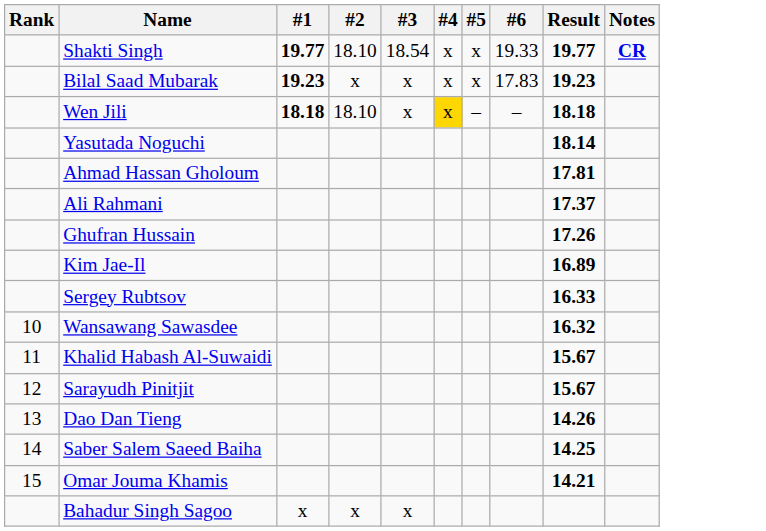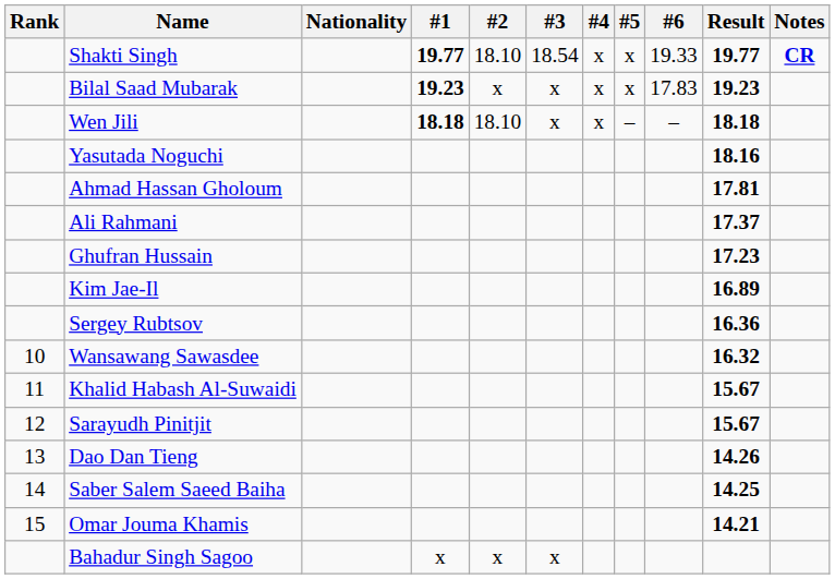+ column: Nationality
Wen Jili | #4: gold background -> no background
Yasutada Noguchi | Result: 18.14 -> 18.16
Ghufran Hussain | Result: 17.26 -> 17.23
Sergey Rubtsov | Result: 16.33 -> 16.36
